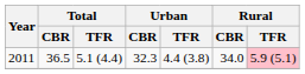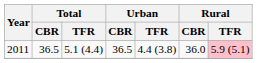2011 | Urban / CBR: 32.3 -> 36.5
2011 | Rural / CBR: 34.0 -> 36.0
